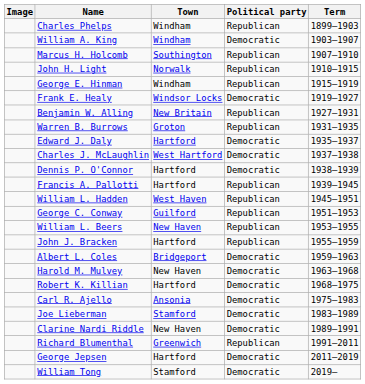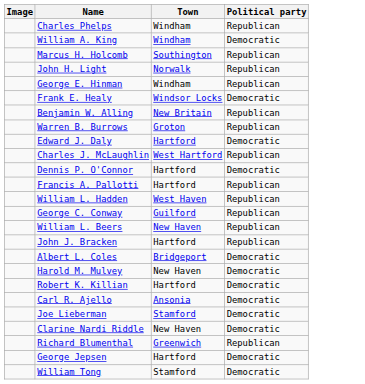- column: Term | 1899–1903 | 1903–1907 | 1907–1910 | 1910–1915 | 1915–1919 | 1919–1927 | 1927–1931 | 1931–1935 | 1935–1937 | 1937–1938 | 1938–1939 | 1939–1945 | 1945–1951 | 1951–1953 | 1953–1955 | 1955–1959 | 1959–1963 | 1963–1968 | 1968–1975 | 1975–1983 | 1983–1989 | 1989–1991 | 1991–2011 | 2011–2019 | 2019–
Charles J. McLaughlin | Political party: Democratic -> Republican
